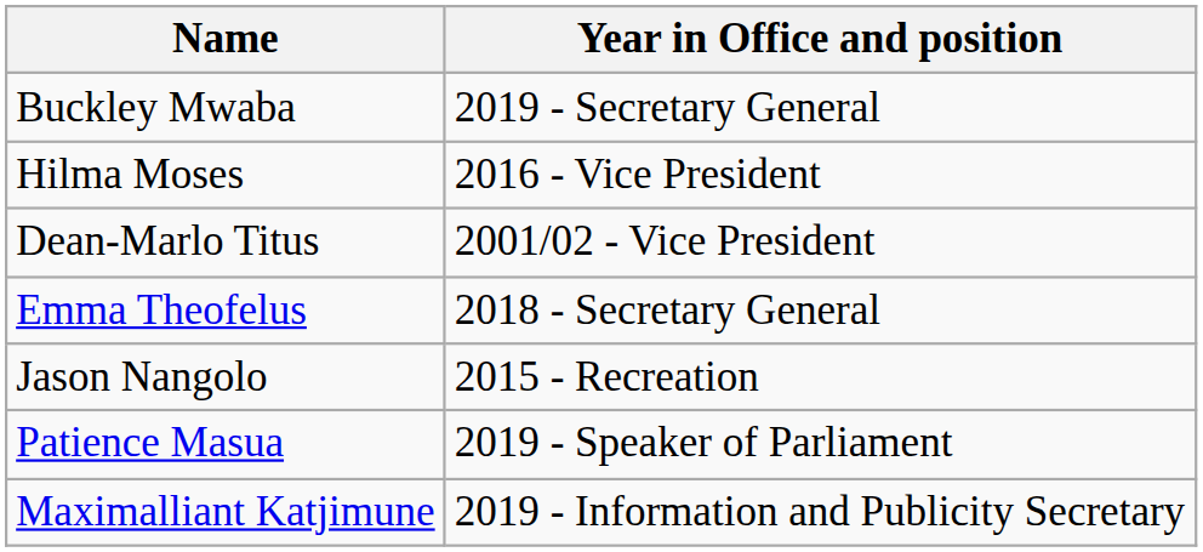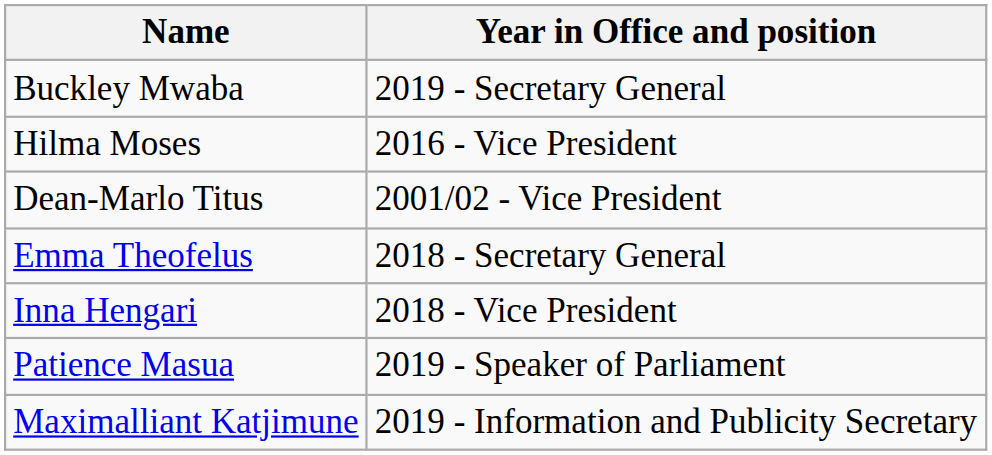- row: Jason Nangolo | 2015 - Recreation
+ row: Inna Hengari | 2018 - Vice President
